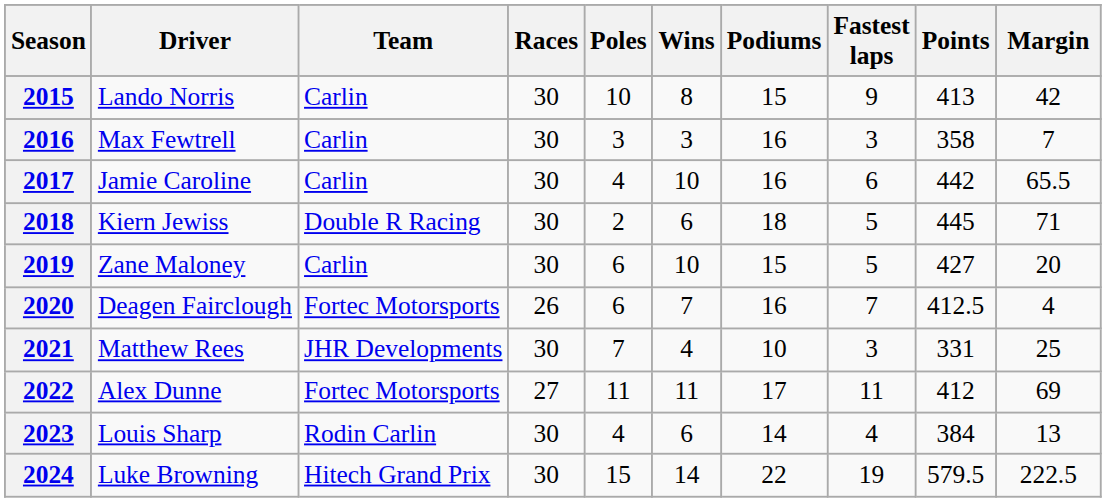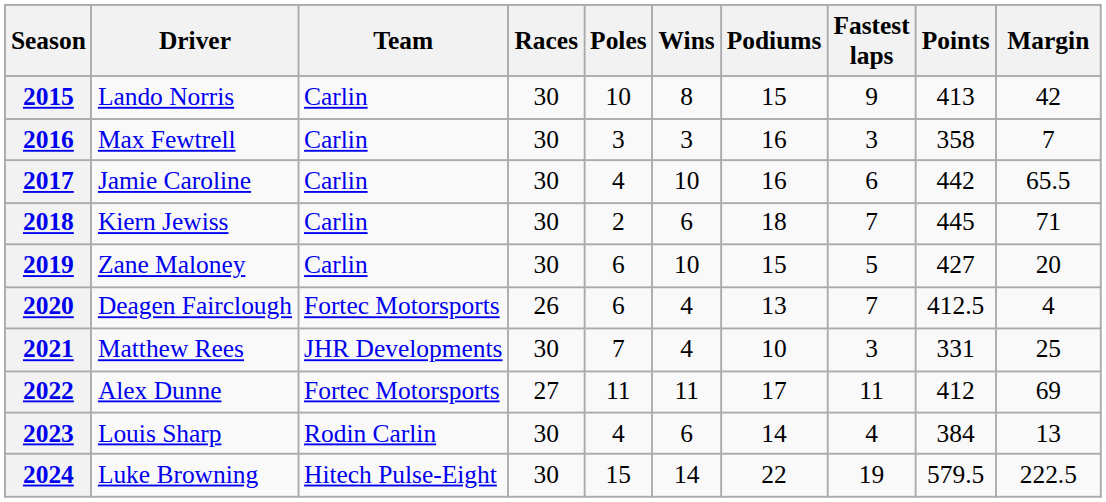2018 | Team: Double R Racing -> Carlin
2018 | Fastest laps: 5 -> 7
2020 | Wins: 7 -> 4
2020 | Podiums: 16 -> 13
2024 | Team: Hitech Grand Prix -> Hitech Pulse-Eight
